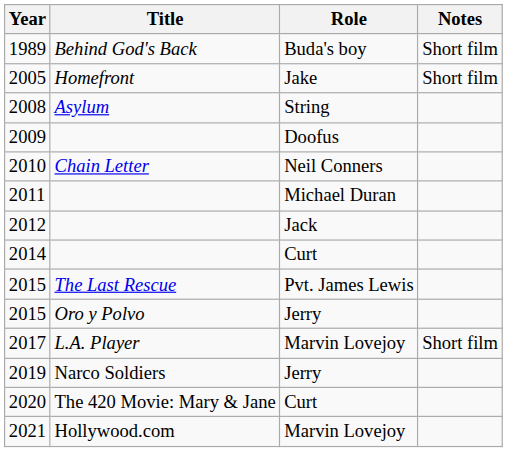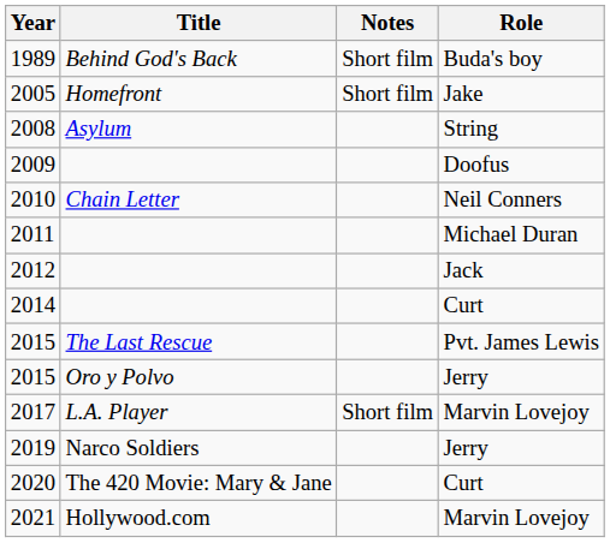columns swapped: Role <-> Notes
